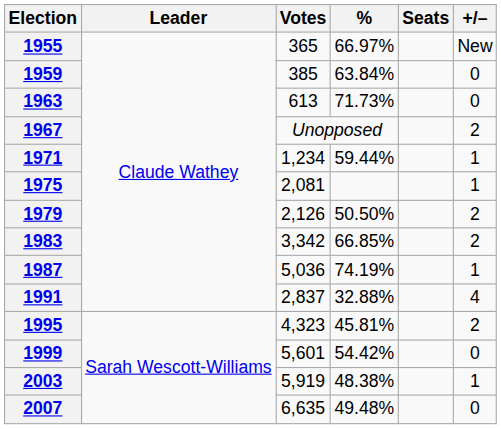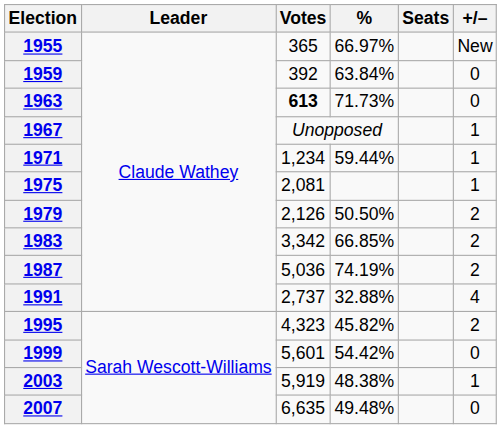1959 | Votes: 385 -> 392
1963 | Votes: normal -> bold
1967 | +/–: 2 -> 1
1987 | +/–: 1 -> 2
1991 | Votes: 2,837 -> 2,737
1995 | %: 45.81% -> 45.82%
